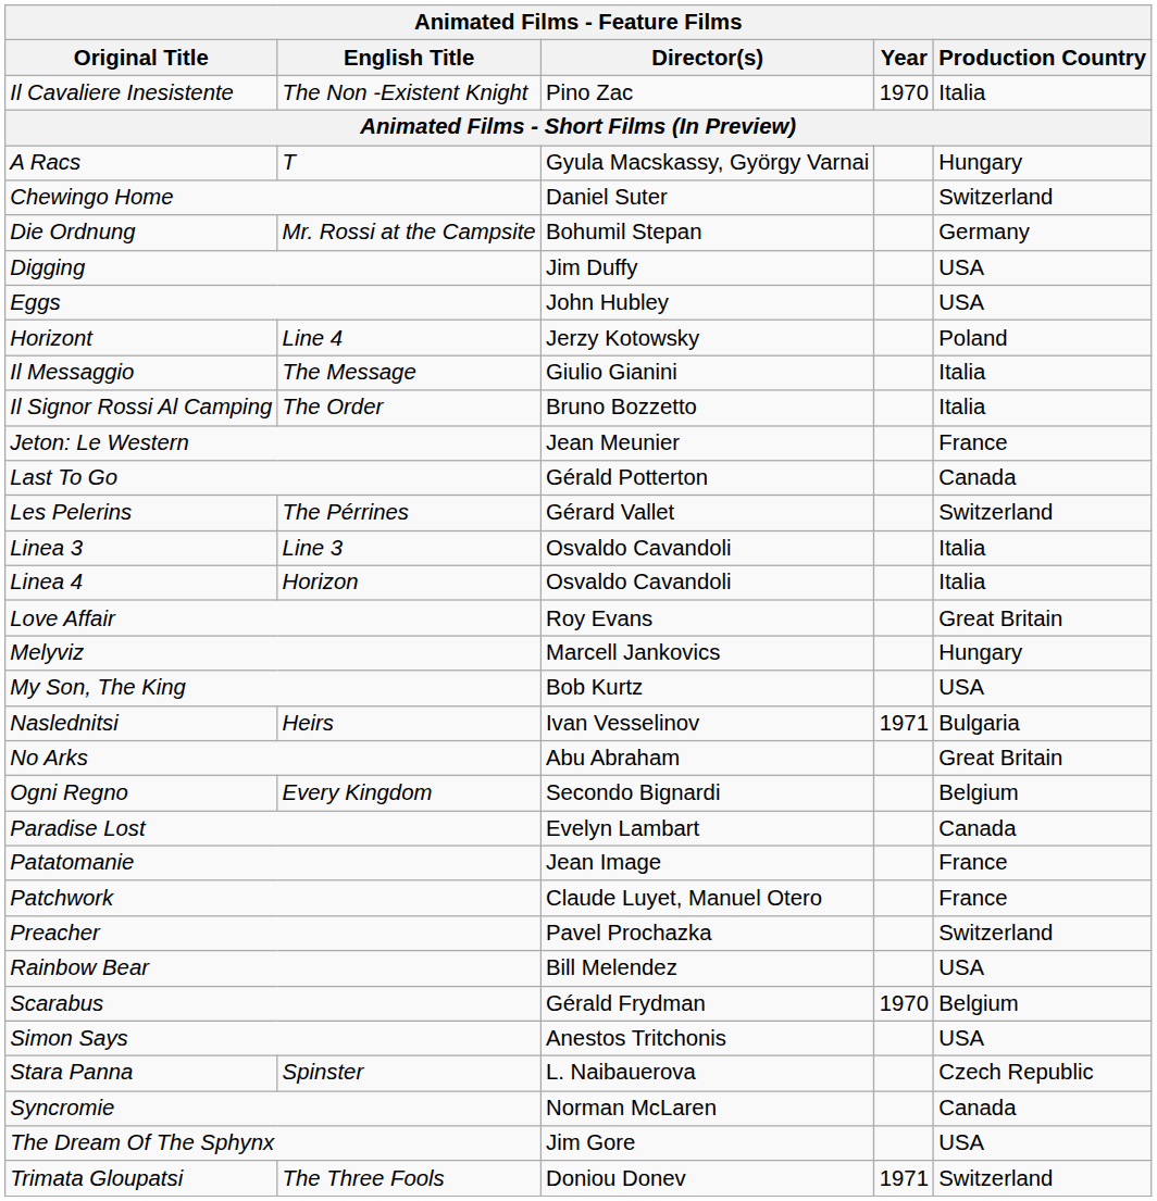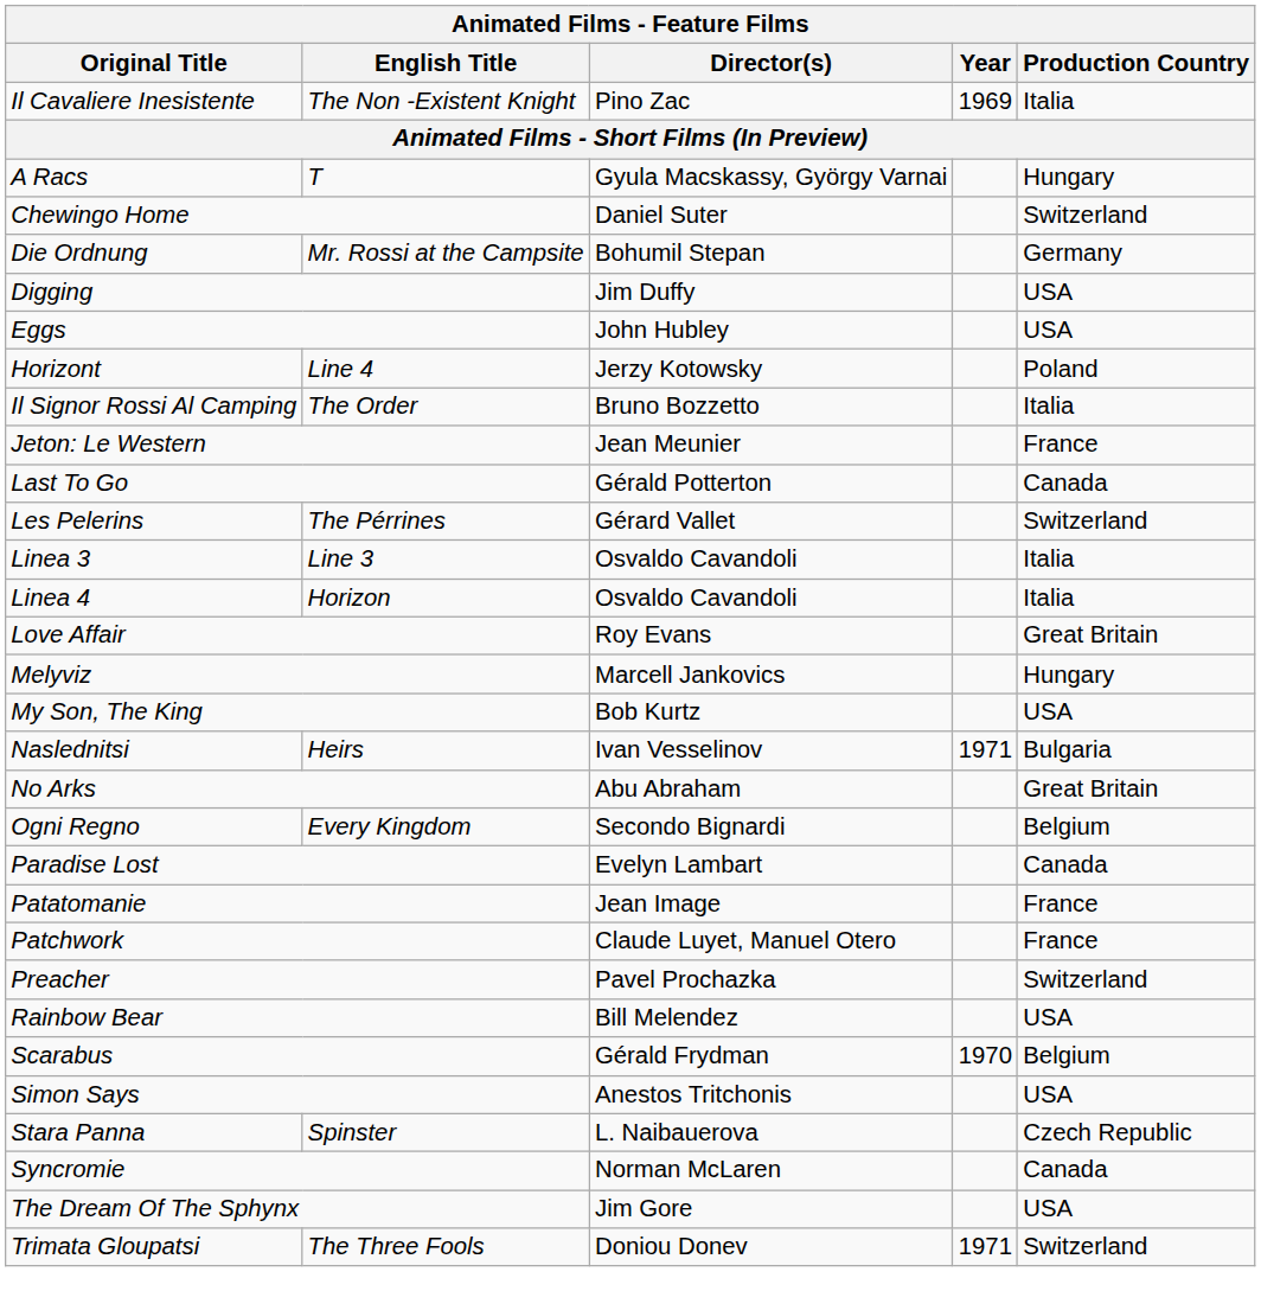Il Cavaliere Inesistente | Year: 1970 -> 1969
- row: Il Messaggio | The Message | Giulio Gianini | Italia
